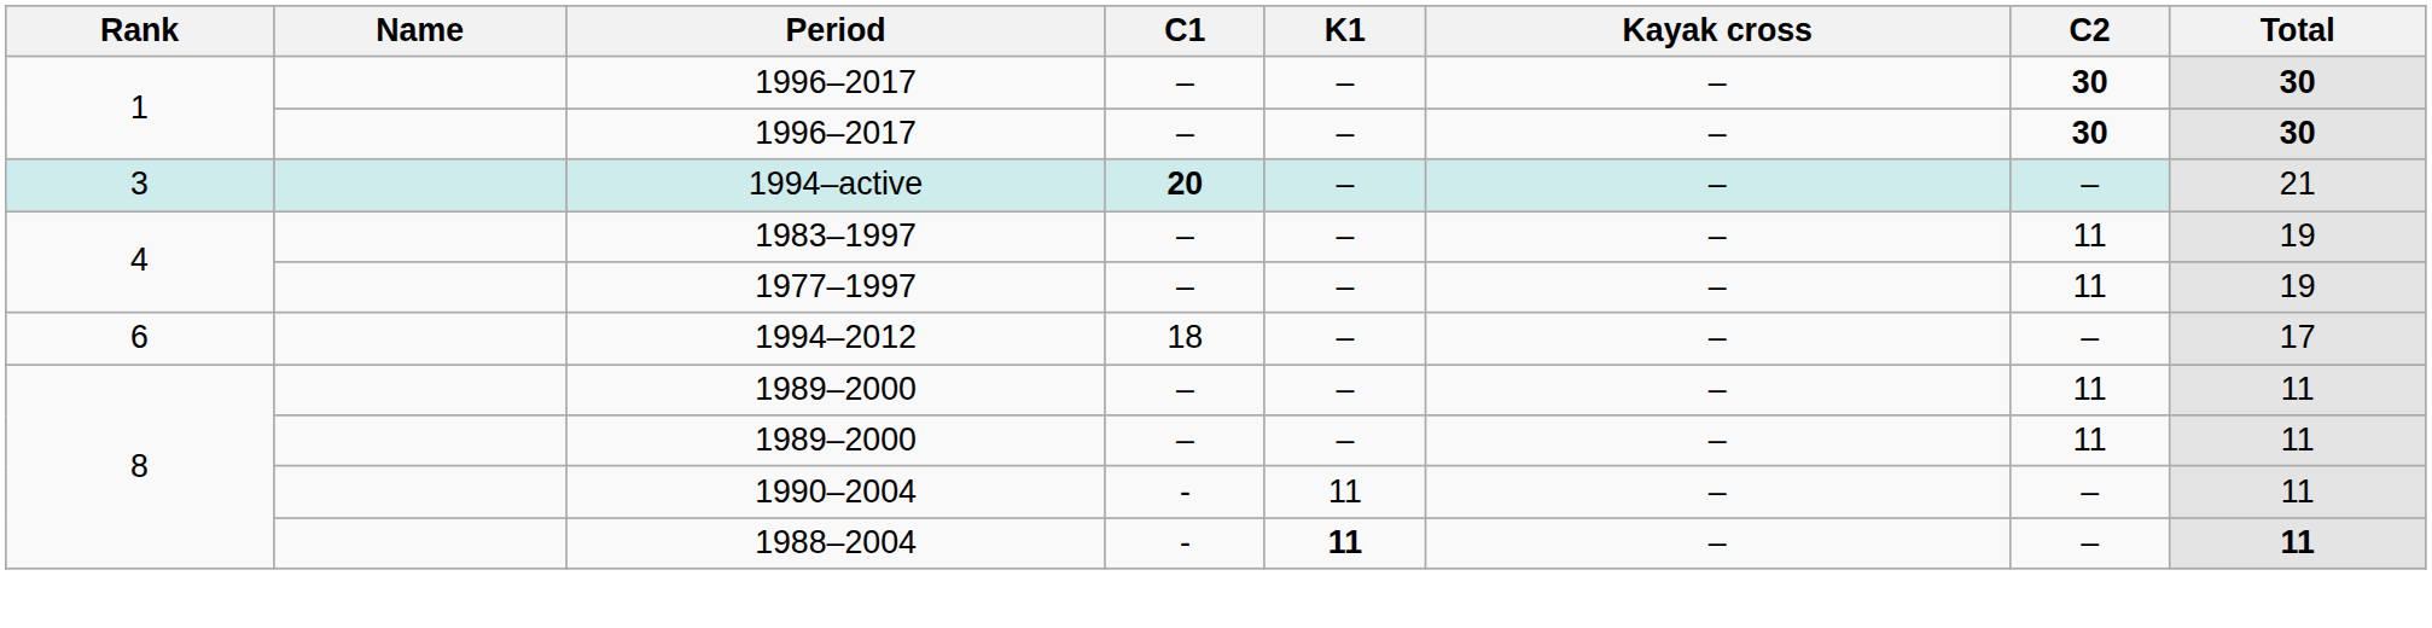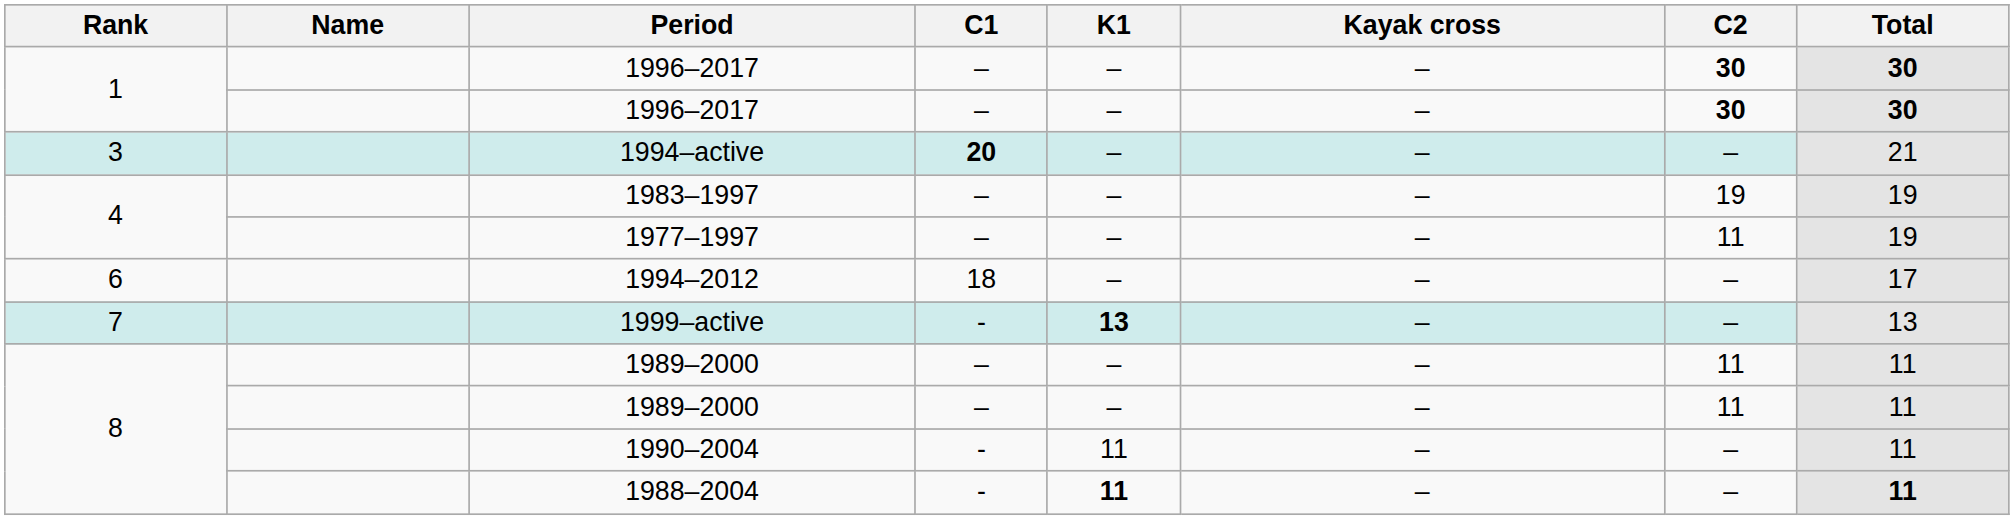1983–1997 | C2: 11 -> 19
+ row: 7 | 1999–active | - | 13 | – | – | 13
